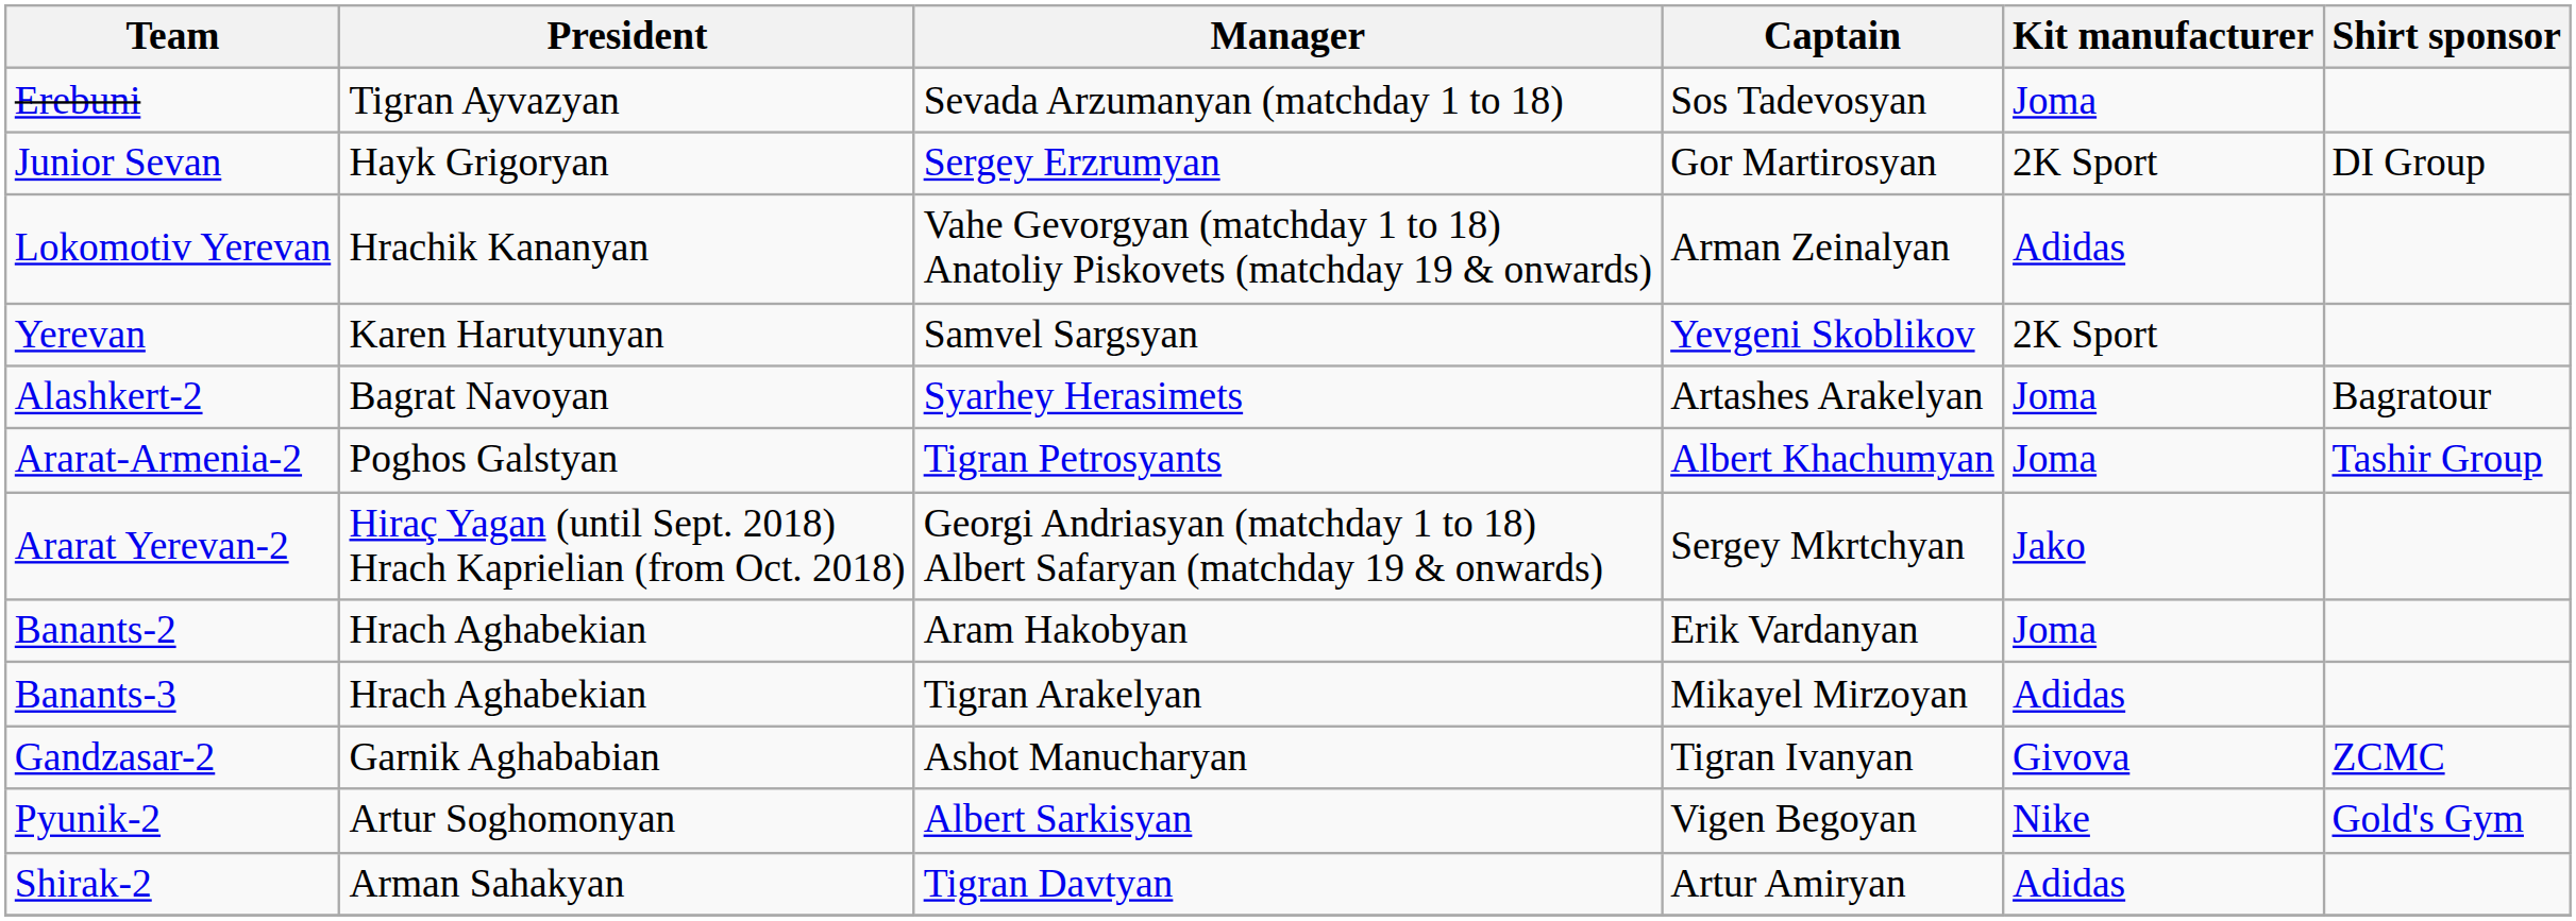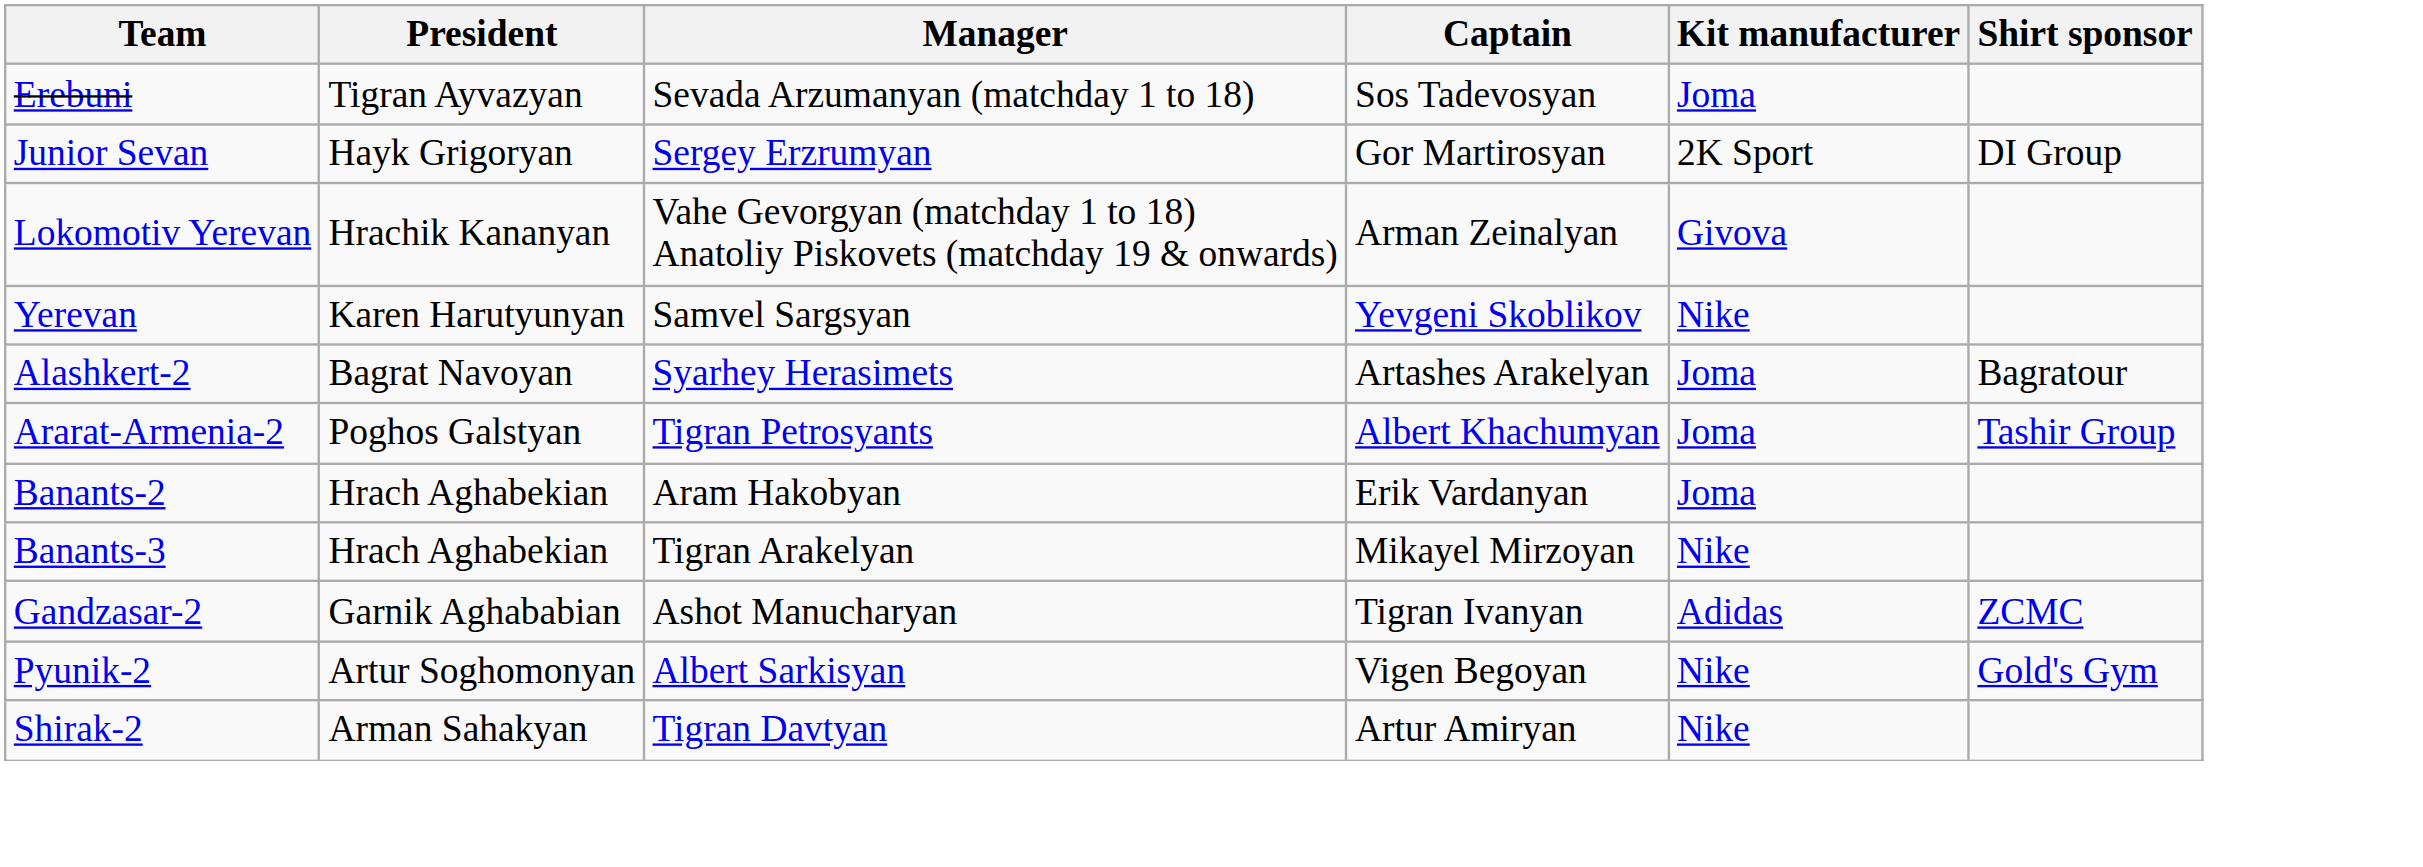Lokomotiv Yerevan | Kit manufacturer: Adidas -> Givova
Yerevan | Kit manufacturer: 2K Sport -> Nike
- row: Ararat Yerevan-2 | Hiraç Yagan (until Sept. 2018) Hrach Kaprielian (from Oct. 2018) | Georgi Andriasyan (matchday 1 to 18) Albert Safaryan (matchday 19 & onwards) | Sergey Mkrtchyan | Jako
Banants-3 | Kit manufacturer: Adidas -> Nike
Gandzasar-2 | Kit manufacturer: Givova -> Adidas
Shirak-2 | Kit manufacturer: Adidas -> Nike
